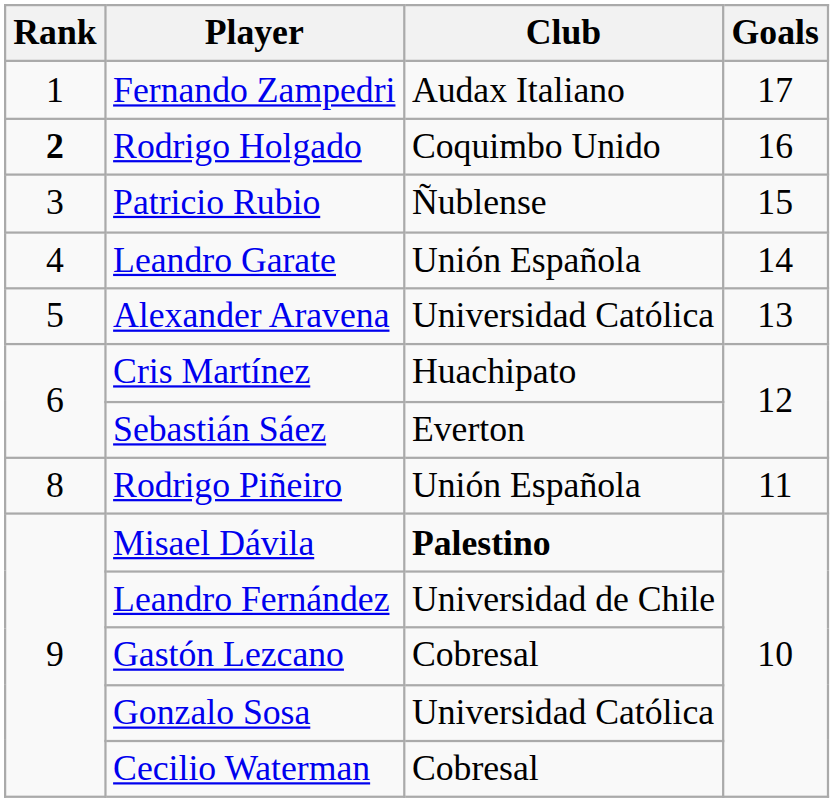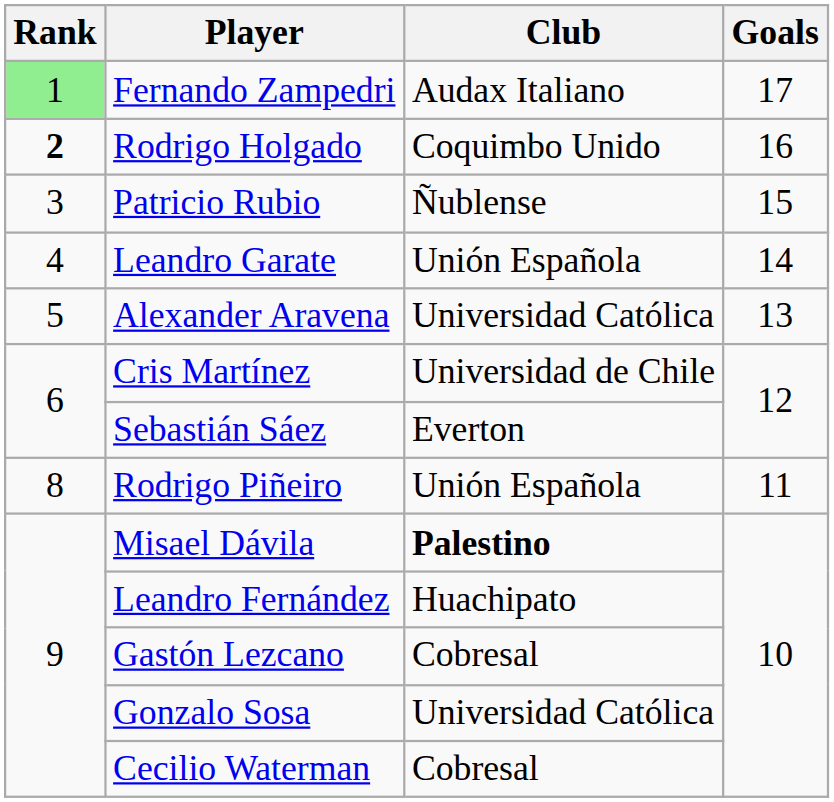Fernando Zampedri | Rank: no background -> lightgreen background
Cris Martínez | Club: Huachipato -> Universidad de Chile
Leandro Fernández | Club: Universidad de Chile -> Huachipato
